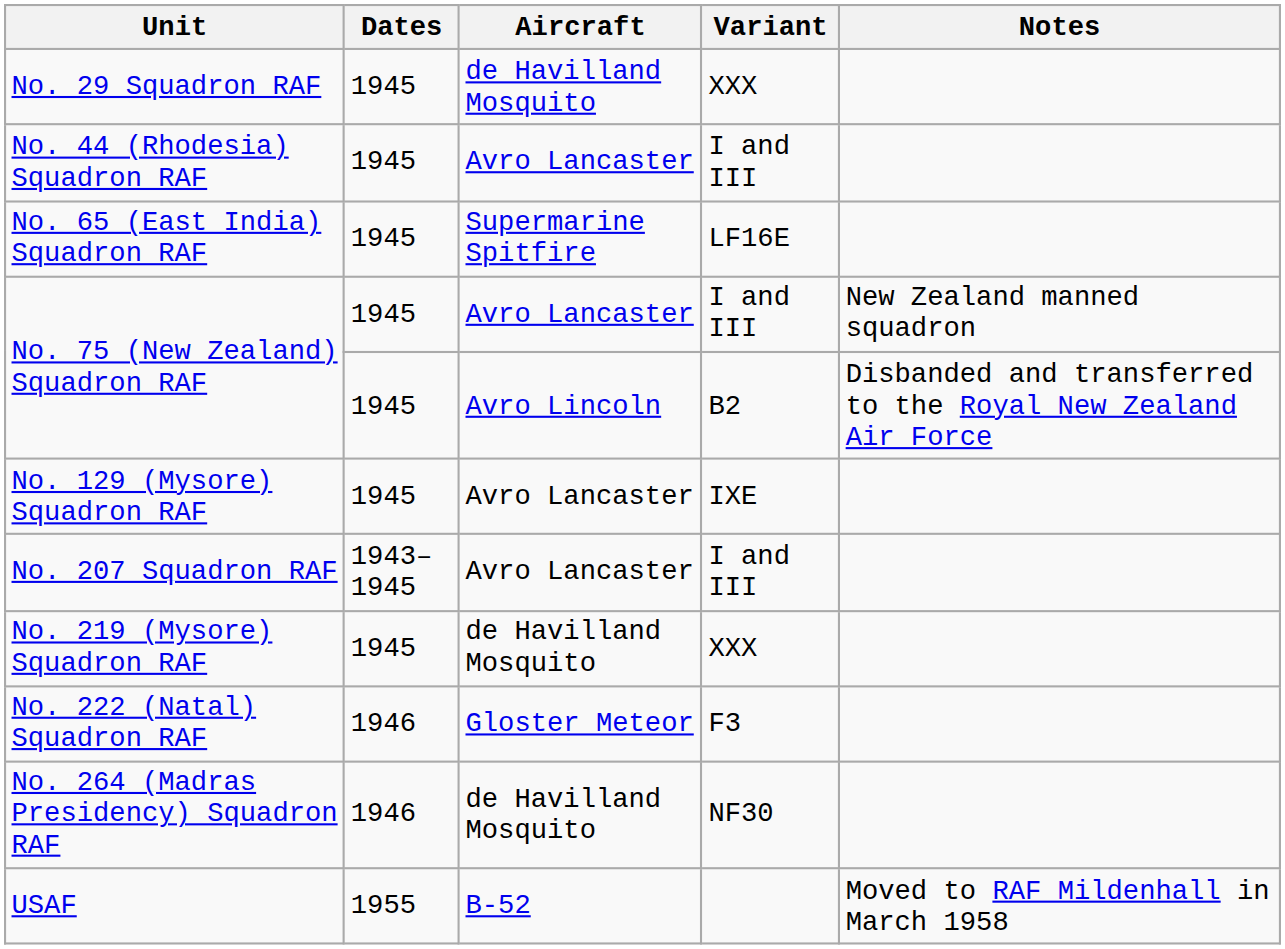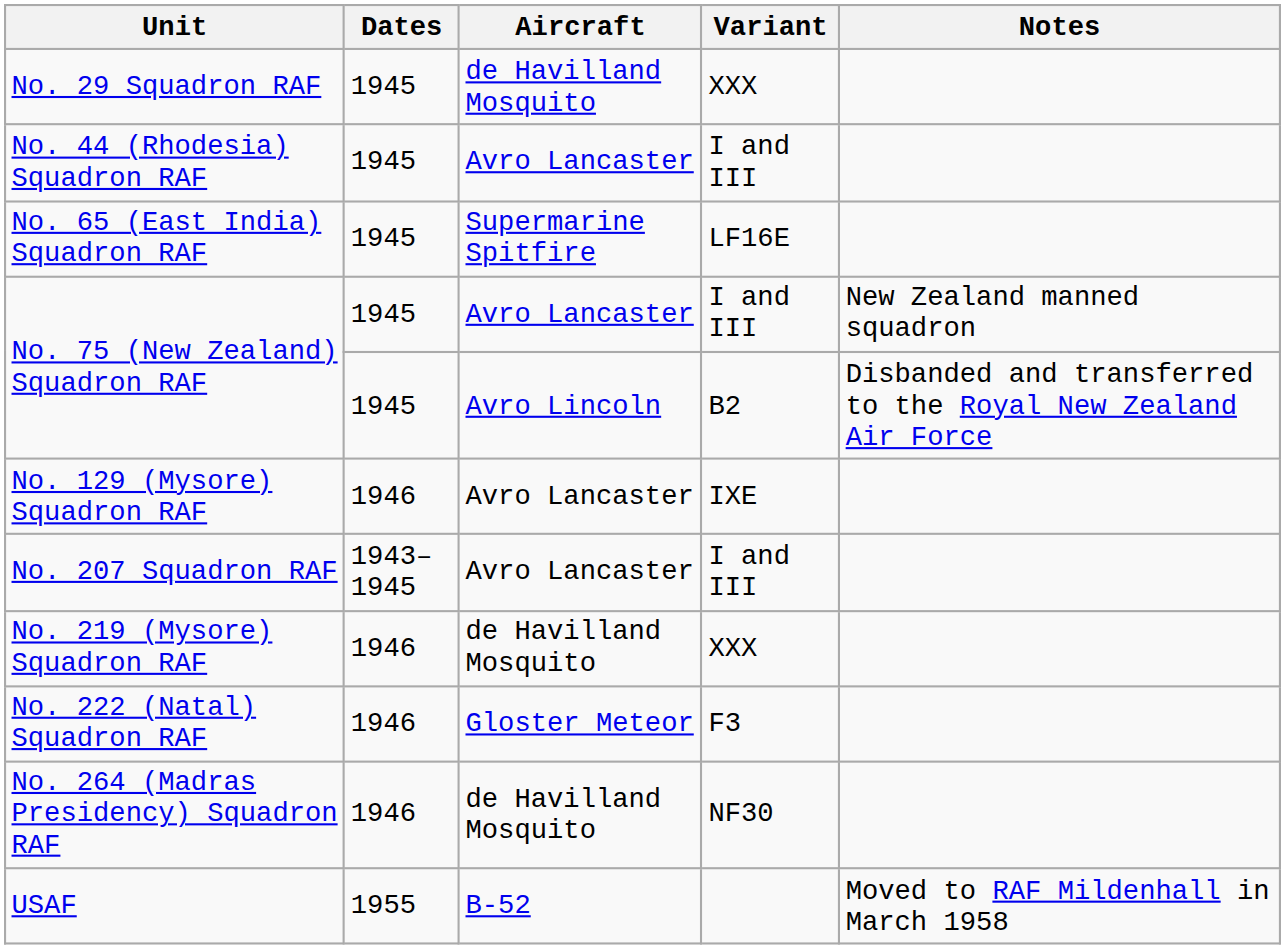No. 129 (Mysore) Squadron RAF | Dates: 1945 -> 1946
No. 219 (Mysore) Squadron RAF | Dates: 1945 -> 1946
